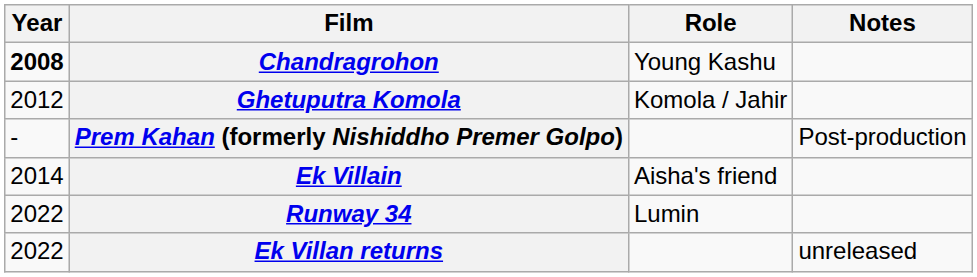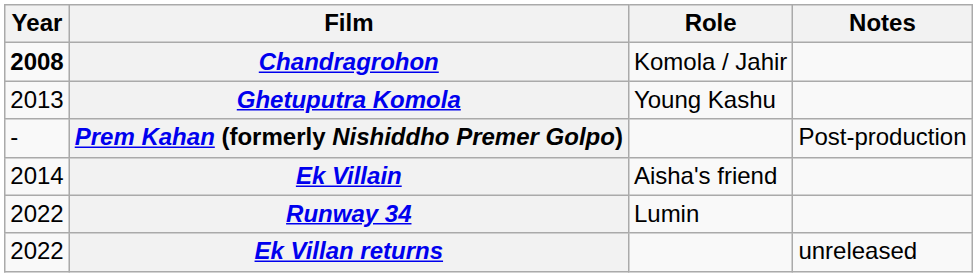Chandragrohon | Role: Young Kashu -> Komola / Jahir
Ghetuputra Komola | Year: 2012 -> 2013
Ghetuputra Komola | Role: Komola / Jahir -> Young Kashu
